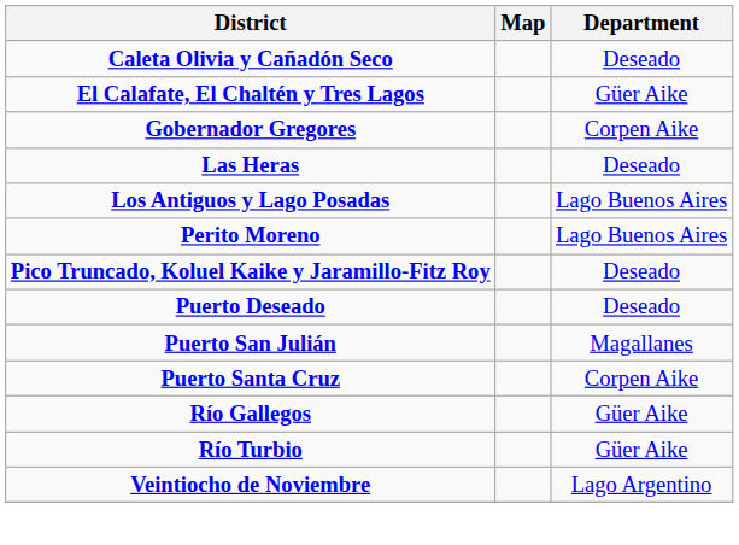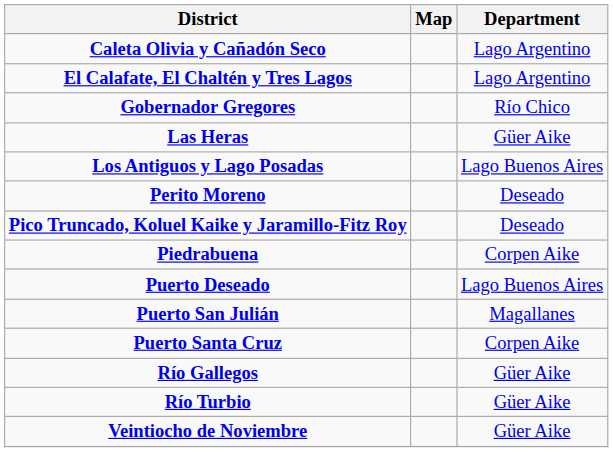Caleta Olivia y Cañadón Seco | Department: Deseado -> Lago Argentino
El Calafate, El Chaltén y Tres Lagos | Department: Güer Aike -> Lago Argentino
Gobernador Gregores | Department: Corpen Aike -> Río Chico
Las Heras | Department: Deseado -> Güer Aike
Perito Moreno | Department: Lago Buenos Aires -> Deseado
+ row: Piedrabuena | Corpen Aike
Puerto Deseado | Department: Deseado -> Lago Buenos Aires
Veintiocho de Noviembre | Department: Lago Argentino -> Güer Aike
